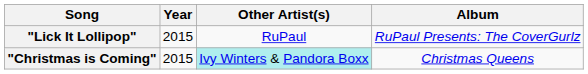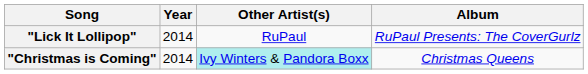"Lick It Lollipop" | Year: 2015 -> 2014
"Christmas is Coming" | Year: 2015 -> 2014
